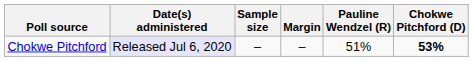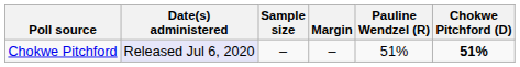Chokwe Pitchford | Chokwe Pitchford (D): 53% -> 51%
